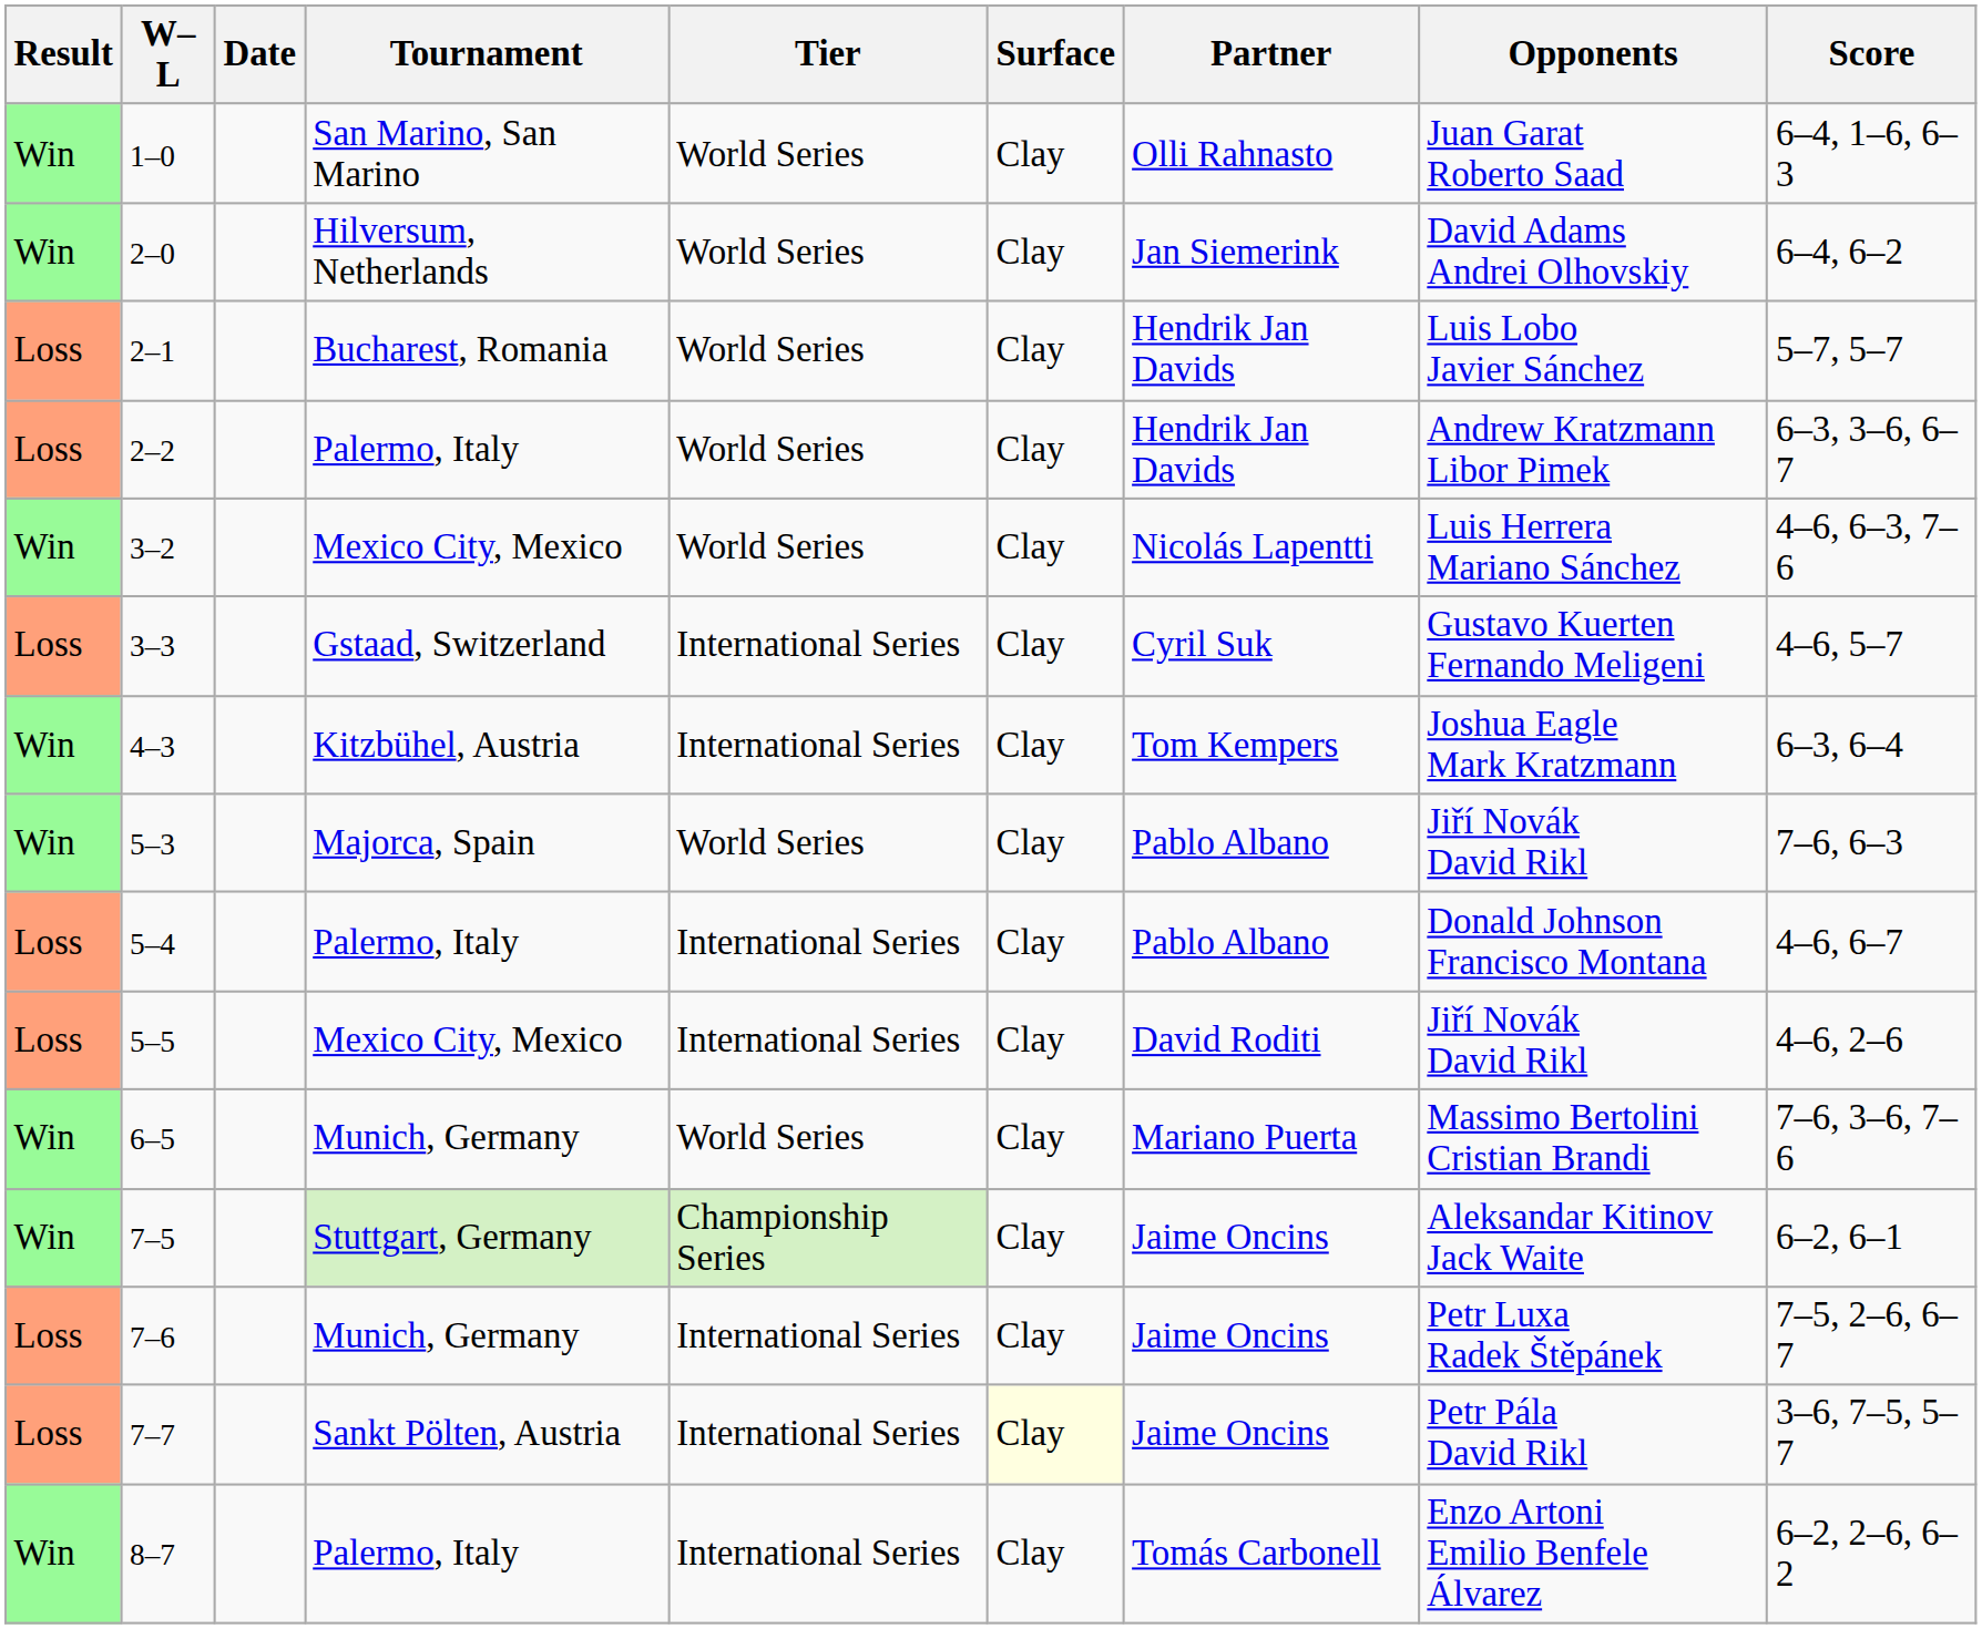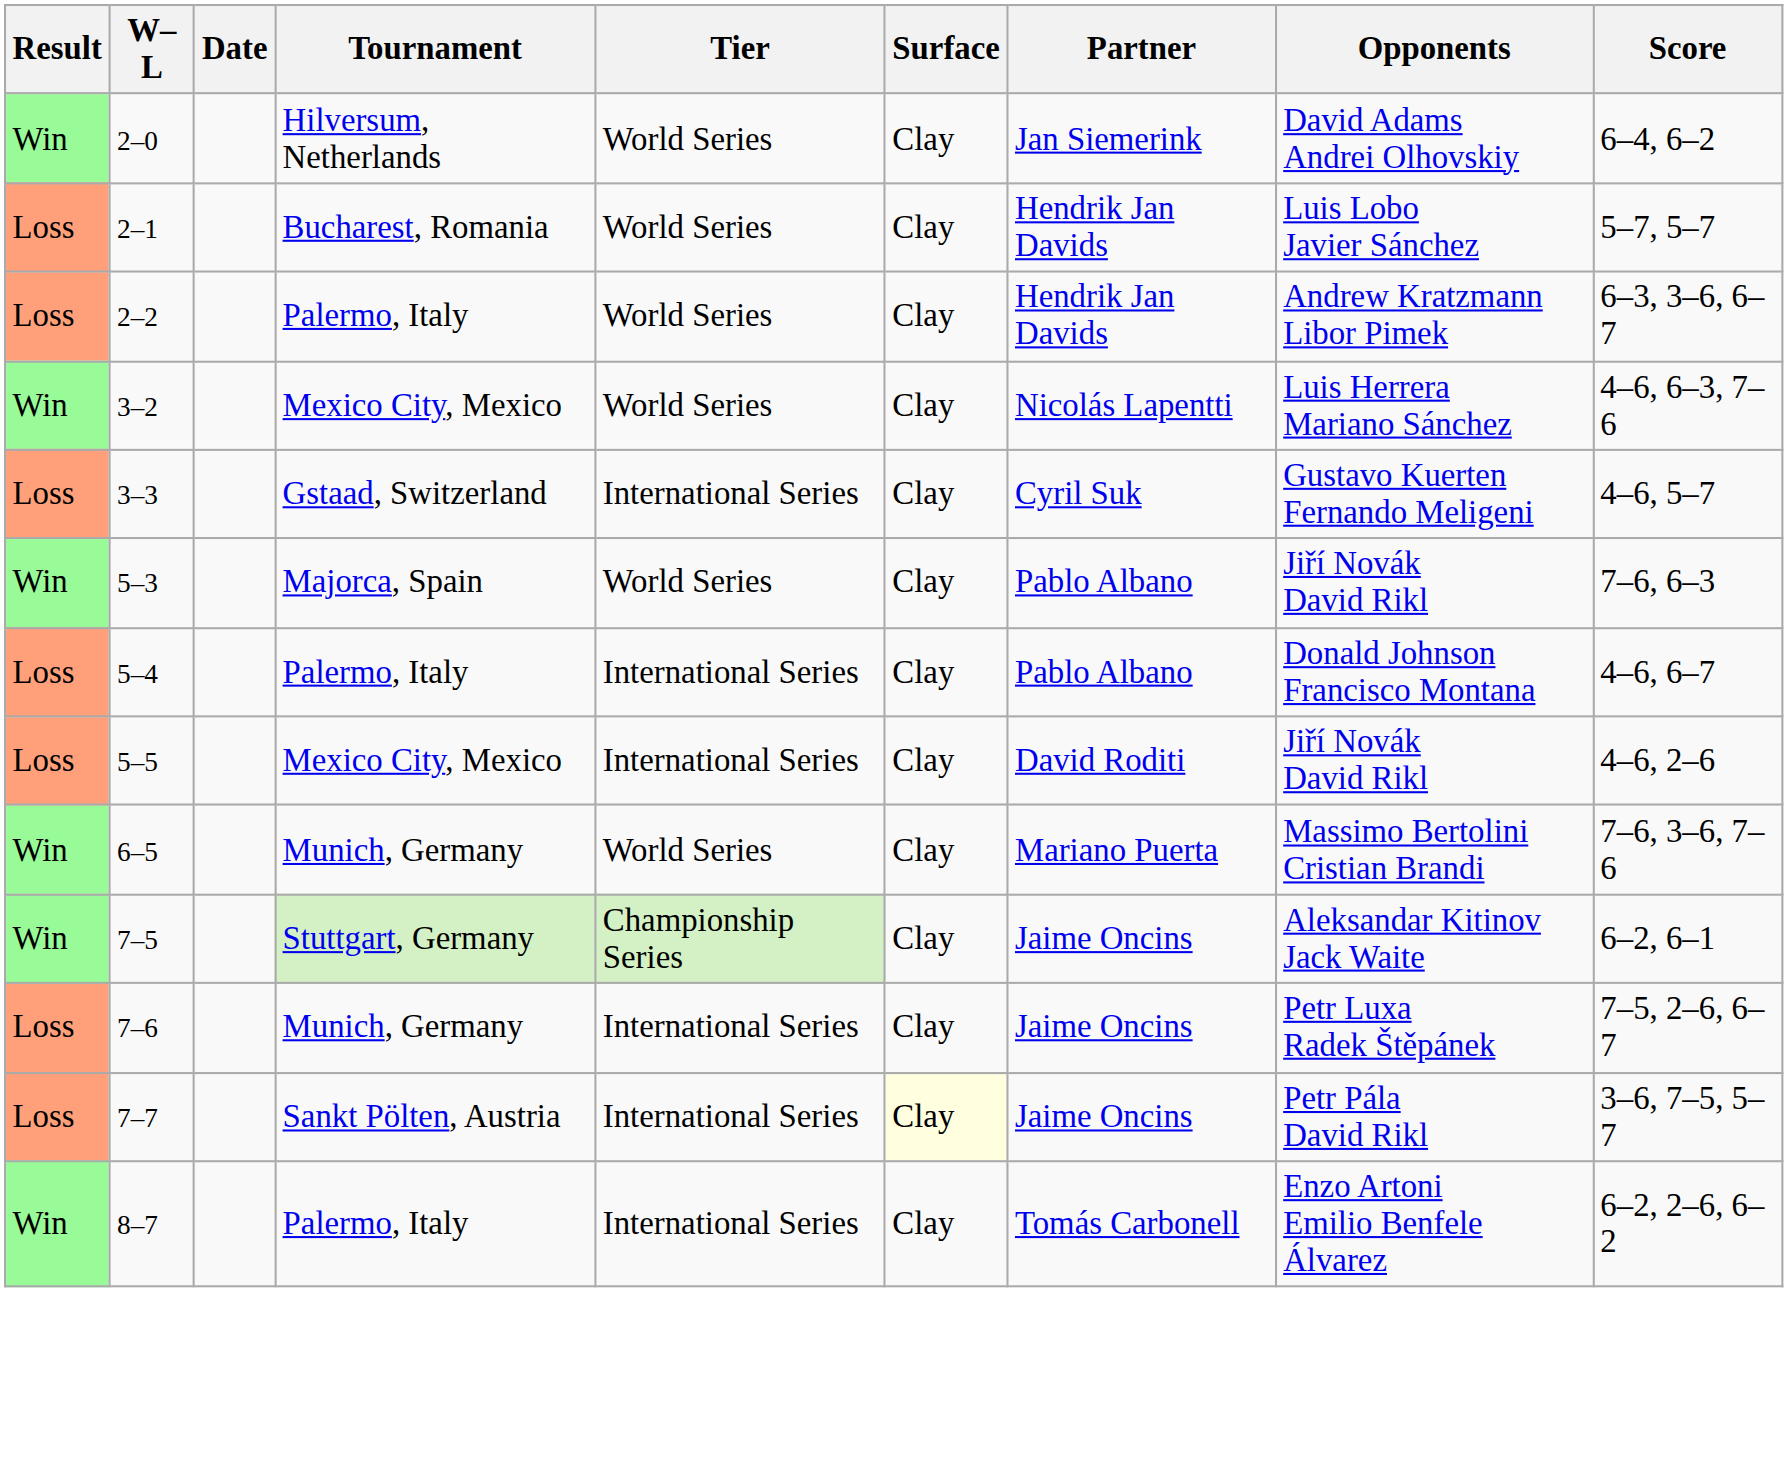- row: Win | 1–0 | San Marino, San Marino | World Series | Clay | Olli Rahnasto | Juan Garat Roberto Saad | 6–4, 1–6, 6–3
- row: Win | 4–3 | Kitzbühel, Austria | International Series | Clay | Tom Kempers | Joshua Eagle Mark Kratzmann | 6–3, 6–4
